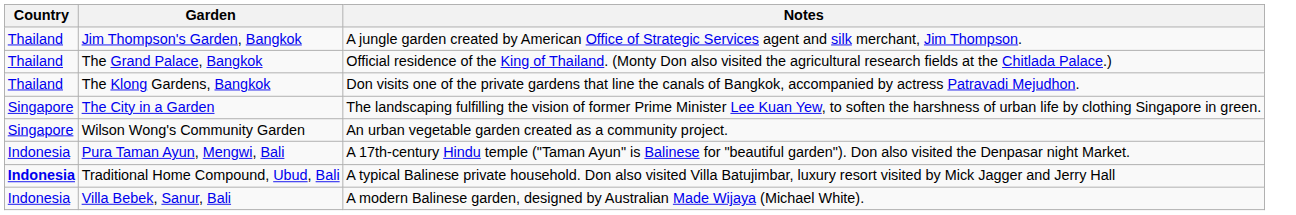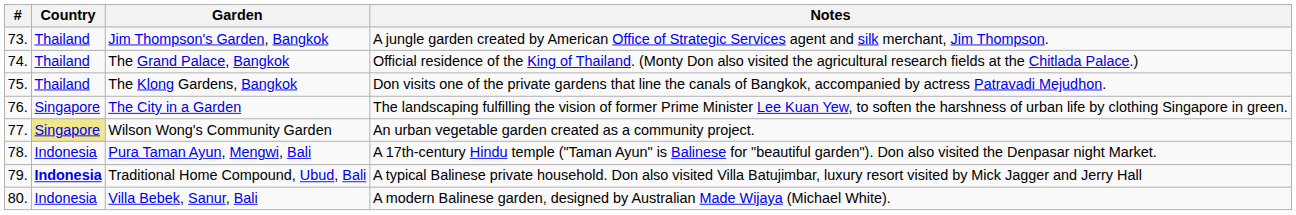+ column: # | 73. | 74. | 75. | 76. | 77. | 78. | 79. | 80.
Wilson Wong's Community Garden | Country: no background -> khaki background
